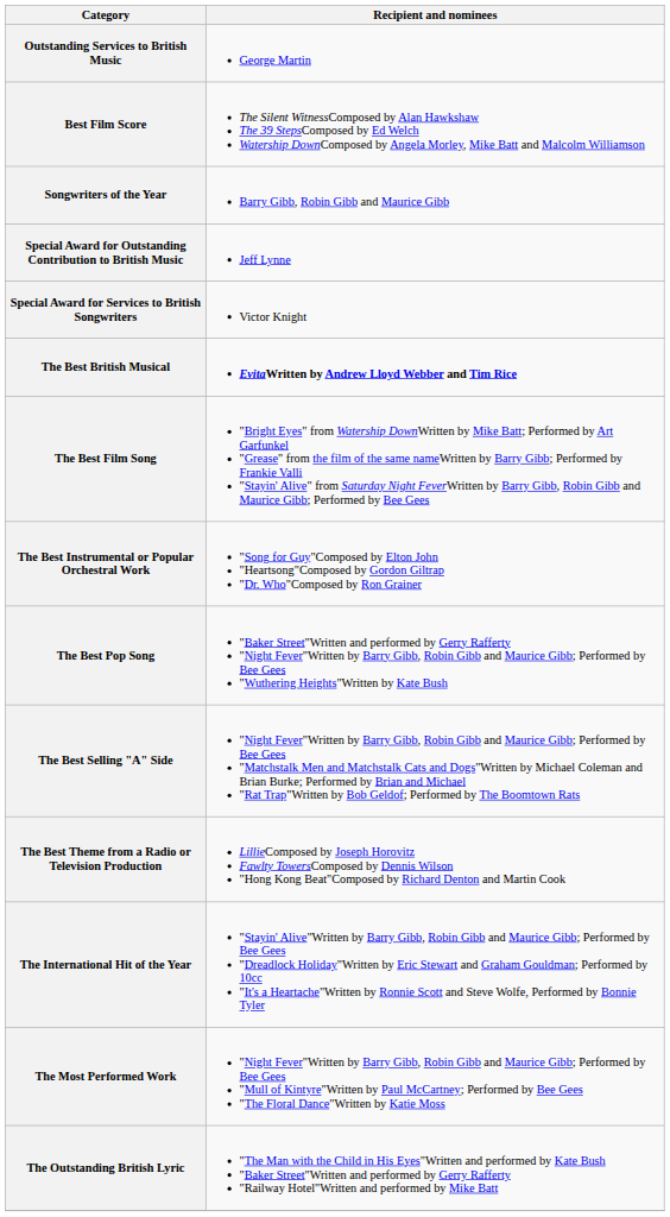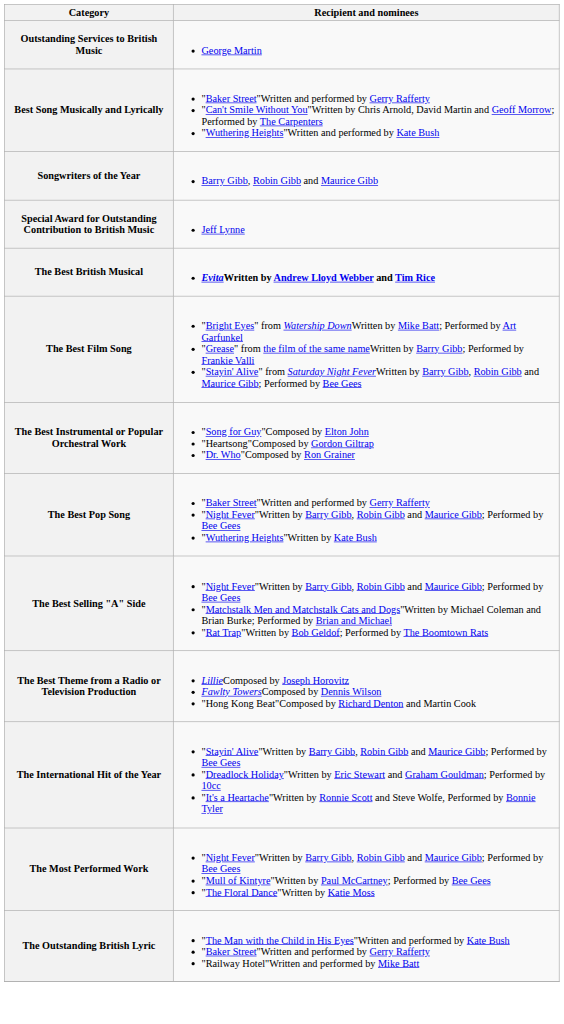- row: Best Film Score | The Silent WitnessComposed by Alan Hawkshaw The 39 StepsComposed by Ed Welch Watership DownComposed by Angela Morley, Mike Batt and Malcolm Williamson
+ row: Best Song Musically and Lyrically | "Baker Street"Written and performed by Gerry Rafferty "Can't Smile Without You"Written by Chris Arnold, David Martin and Geoff Morrow; Performed by The Carpenters "Wuthering Heights"Written and performed by Kate Bush
- row: Special Award for Services to British Songwriters | Victor Knight
